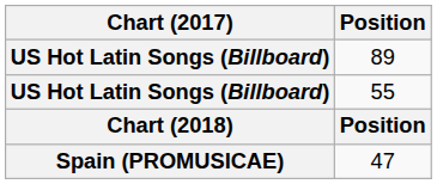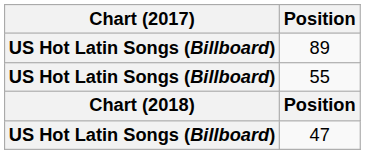47 | Chart (2017): Spain (PROMUSICAE) -> US Hot Latin Songs (Billboard)
